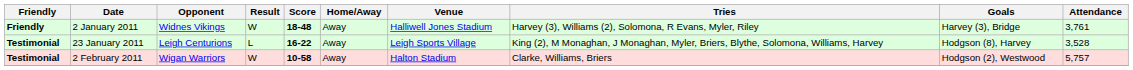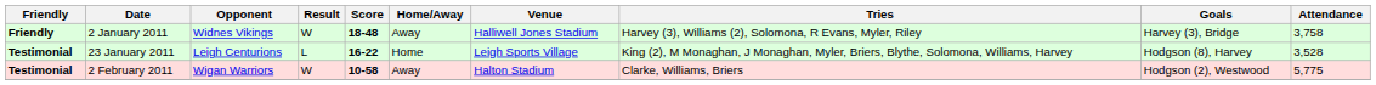2 January 2011 | Attendance: 3,761 -> 3,758
23 January 2011 | Home/Away: Away -> Home
2 February 2011 | Attendance: 5,757 -> 5,775
